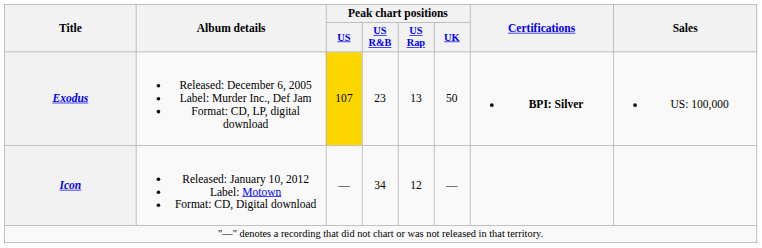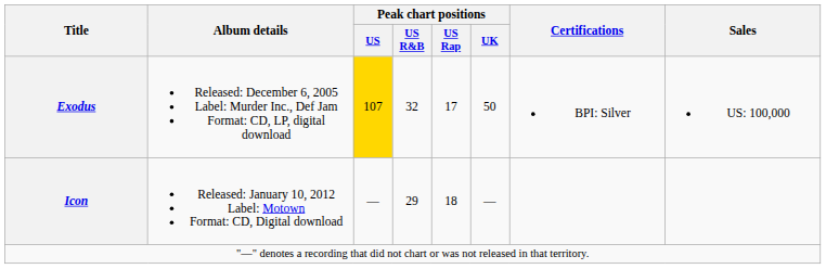Exodus | Peak chart positions / US R&B: 23 -> 32
Exodus | Peak chart positions / US Rap: 13 -> 17
Exodus | Certifications: bold -> normal
Icon | Peak chart positions / US R&B: 34 -> 29
Icon | Peak chart positions / US Rap: 12 -> 18
